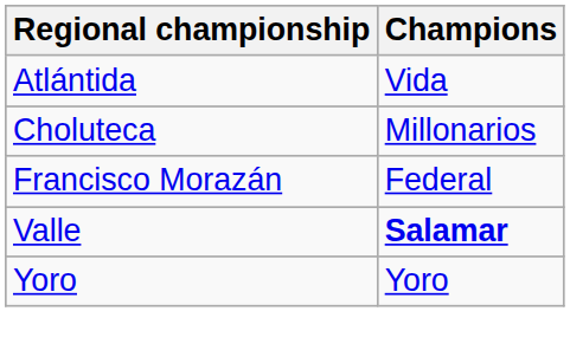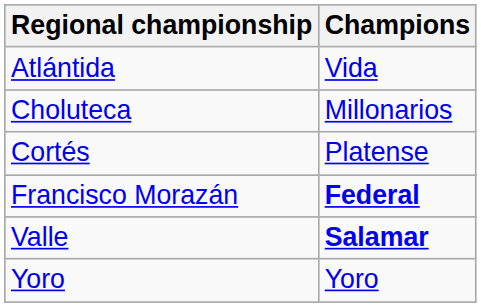+ row: Cortés | Platense
Francisco Morazán | Champions: normal -> bold
